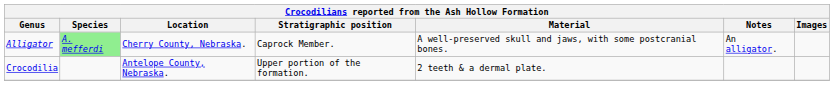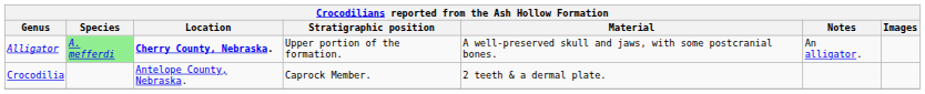Alligator | Location: normal -> bold
Alligator | Stratigraphic position: Caprock Member. -> Upper portion of the formation.
Crocodilia | Stratigraphic position: Upper portion of the formation. -> Caprock Member.
